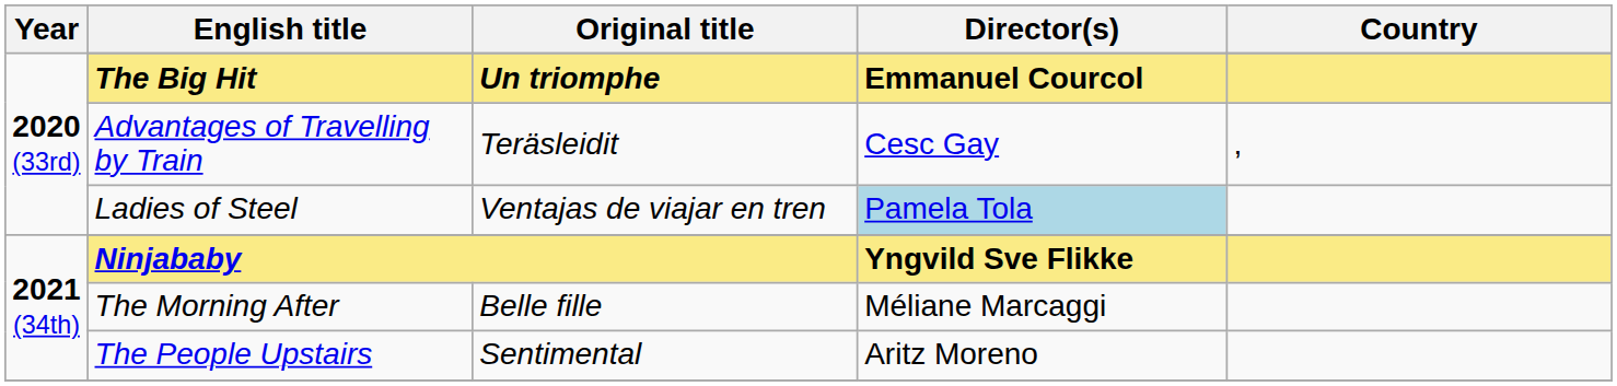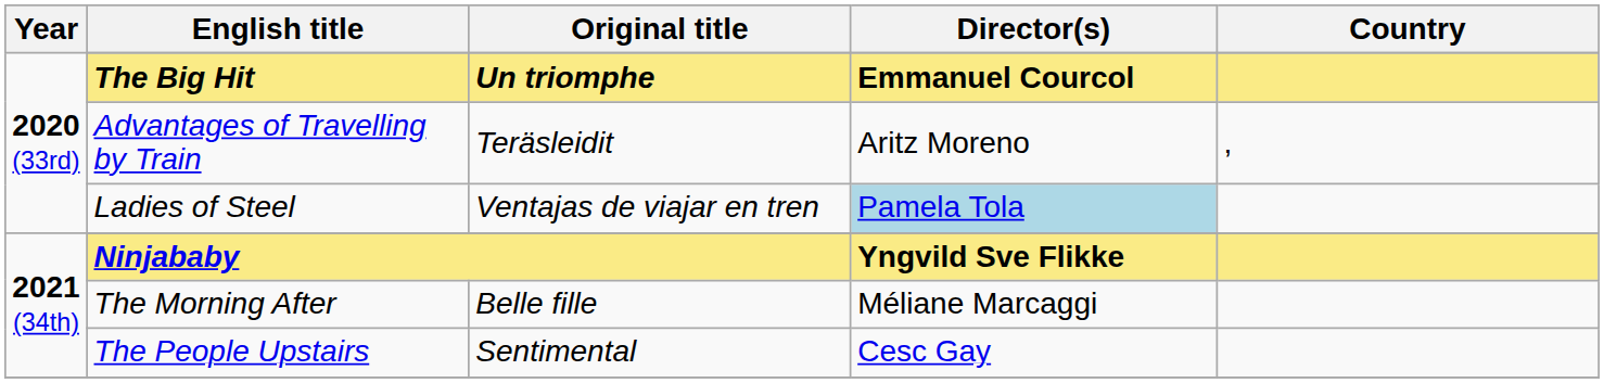Advantages of Travelling by Train | Director(s): Cesc Gay -> Aritz Moreno
The People Upstairs | Director(s): Aritz Moreno -> Cesc Gay
